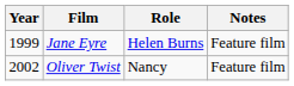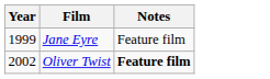- column: Role | Helen Burns | Nancy
Oliver Twist | Notes: normal -> bold
